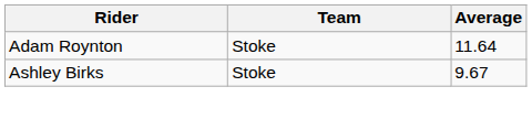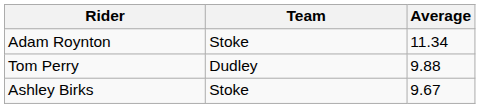Adam Roynton | Average: 11.64 -> 11.34
+ row: Tom Perry | Dudley | 9.88
